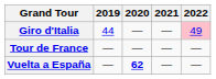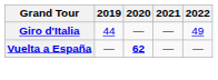Giro d'Italia | 2022: pink background -> no background
- row: Tour de France | — | — | — | —
